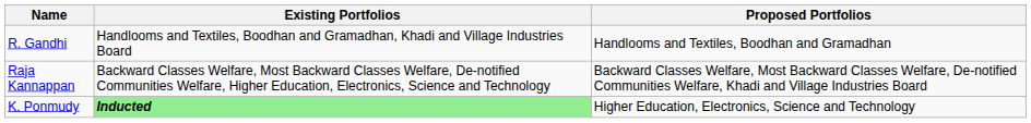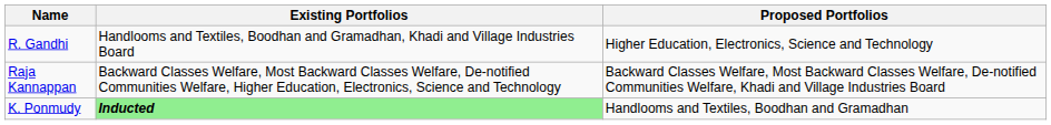R. Gandhi | Proposed Portfolios: Handlooms and Textiles, Boodhan and Gramadhan -> Higher Education, Electronics, Science and Technology
K. Ponmudy | Proposed Portfolios: Higher Education, Electronics, Science and Technology -> Handlooms and Textiles, Boodhan and Gramadhan
